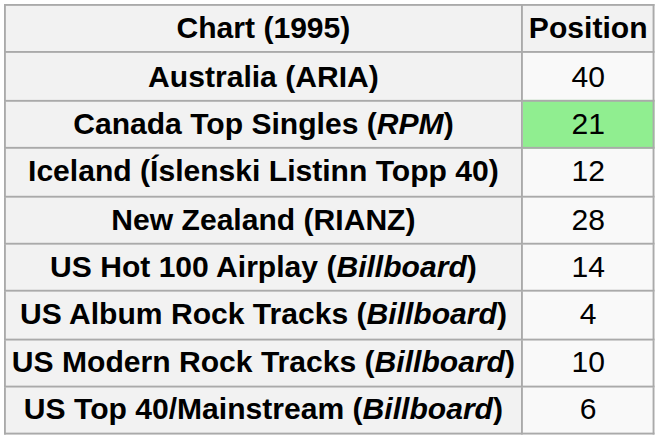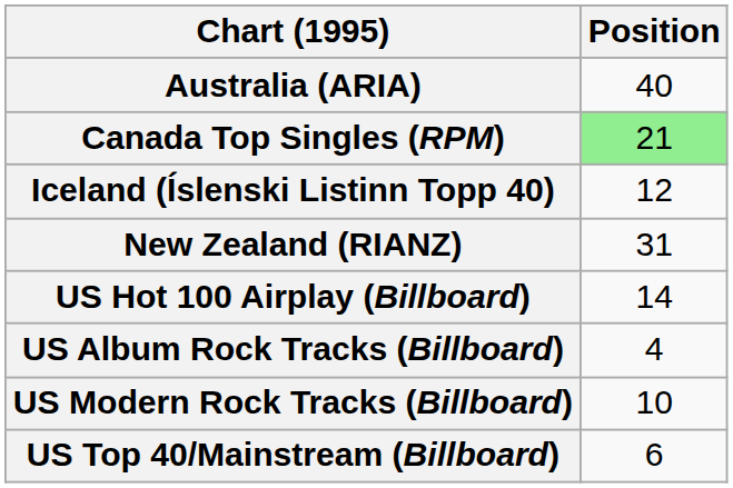New Zealand (RIANZ) | Position: 28 -> 31
